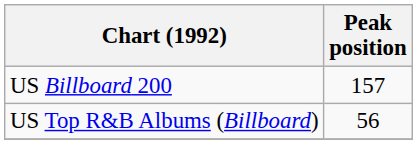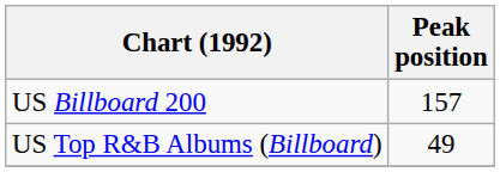US Top R&B Albums (Billboard) | Peak position: 56 -> 49
